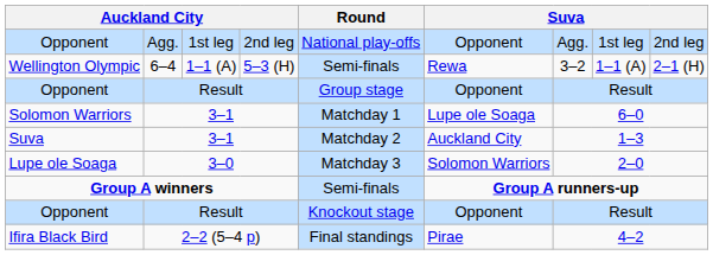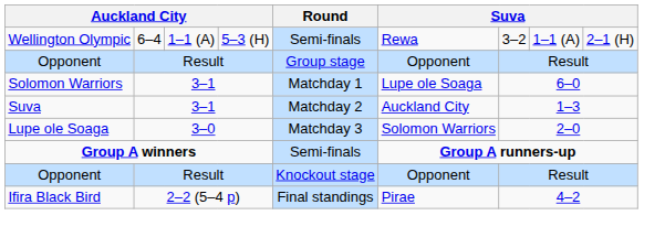- row: Opponent | Agg. | 1st leg | 2nd leg | National play-offs | Opponent | Agg. | 1st leg | 2nd leg
